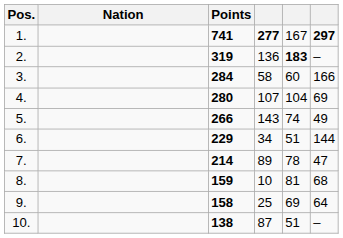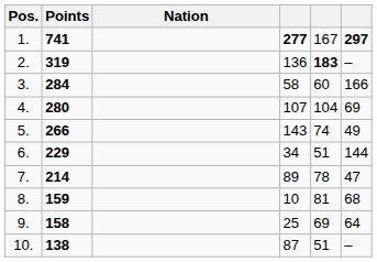columns swapped: Nation <-> Points
